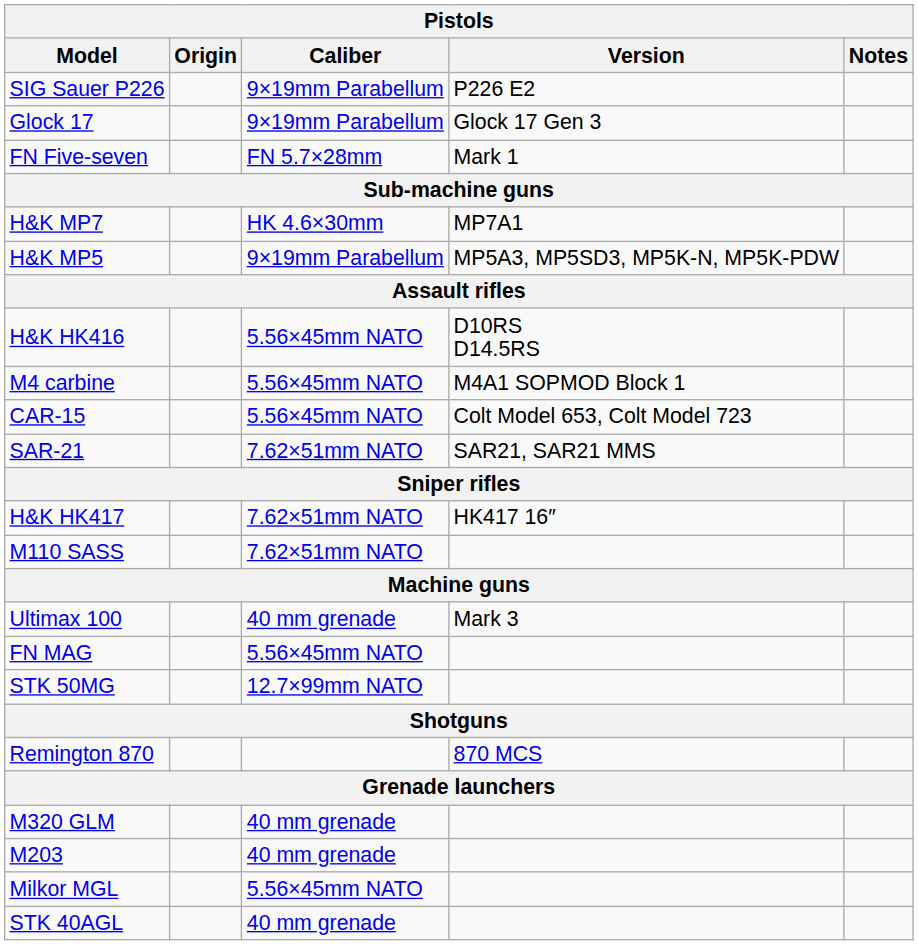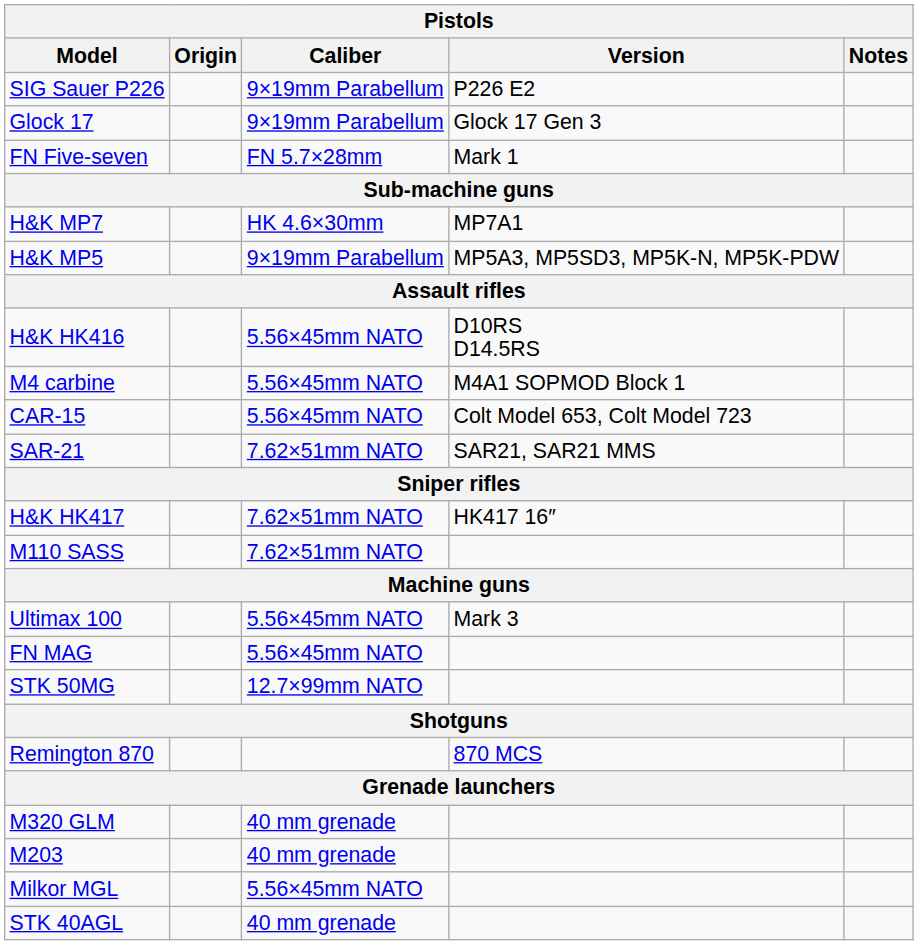Ultimax 100 | Caliber: 40 mm grenade -> 5.56×45mm NATO
